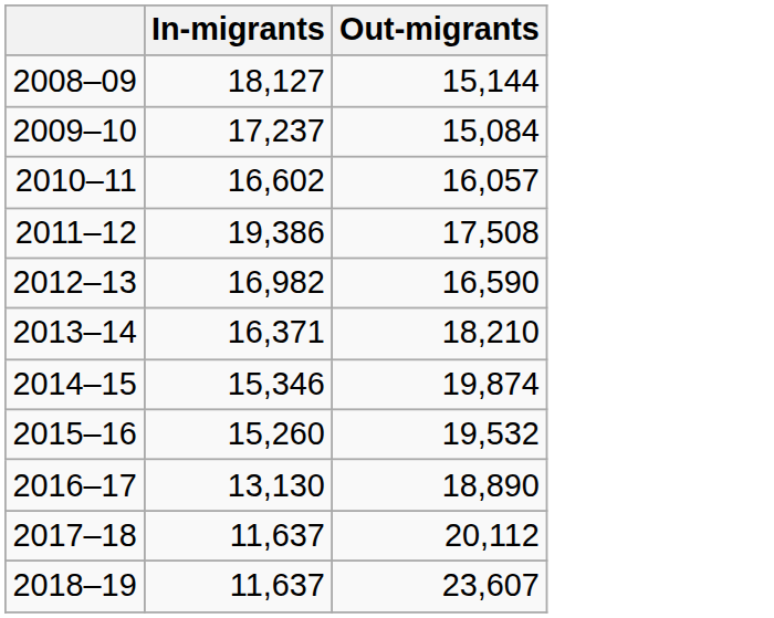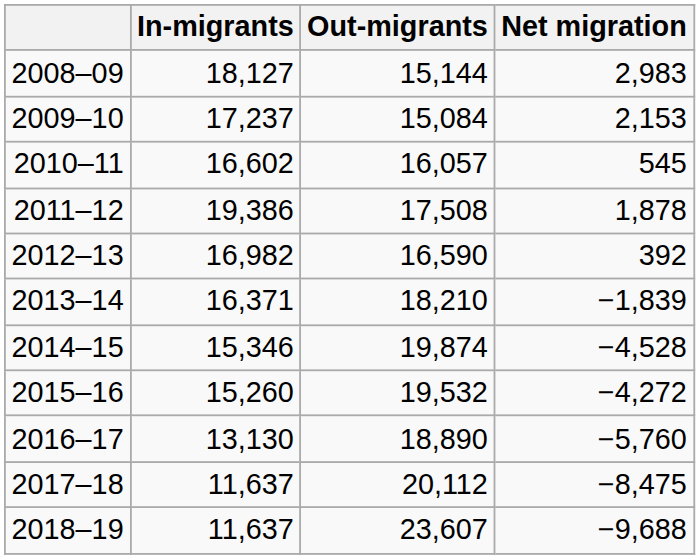+ column: Net migration | 2,983 | 2,153 | 545 | 1,878 | 392 | −1,839 | −4,528 | −4,272 | −5,760 | −8,475 | −9,688
